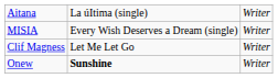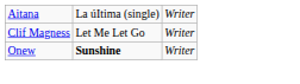- row: MISIA | Every Wish Deserves a Dream (single) | Writer
